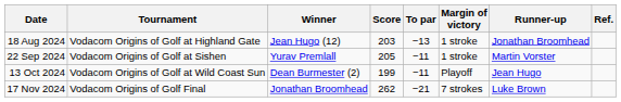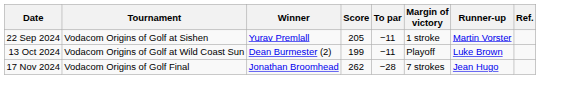- row: 18 Aug 2024 | Vodacom Origins of Golf at Highland Gate | Jean Hugo (12) | 203 | −13 | 1 stroke | Jonathan Broomhead
13 Oct 2024 | Runner-up: Jean Hugo -> Luke Brown
17 Nov 2024 | To par: −21 -> −28
17 Nov 2024 | Runner-up: Luke Brown -> Jean Hugo
